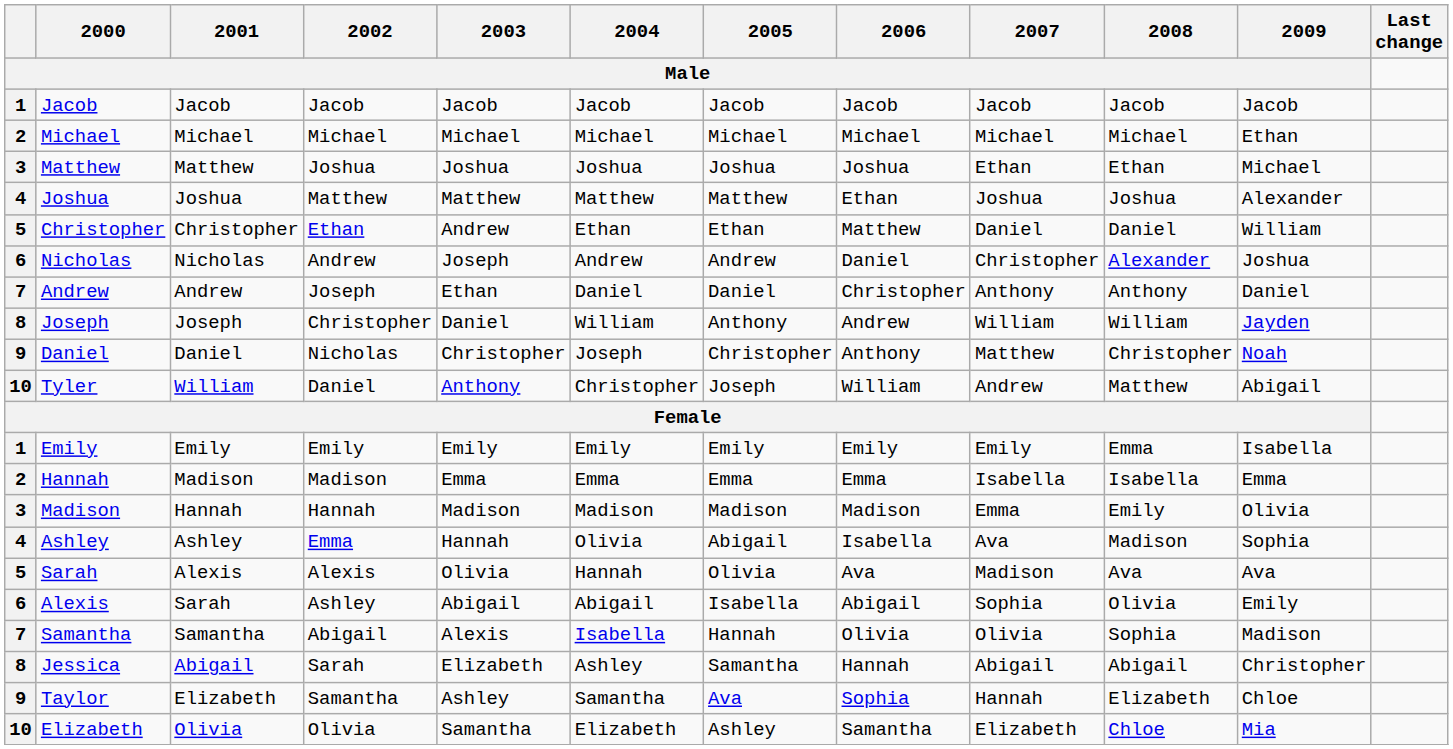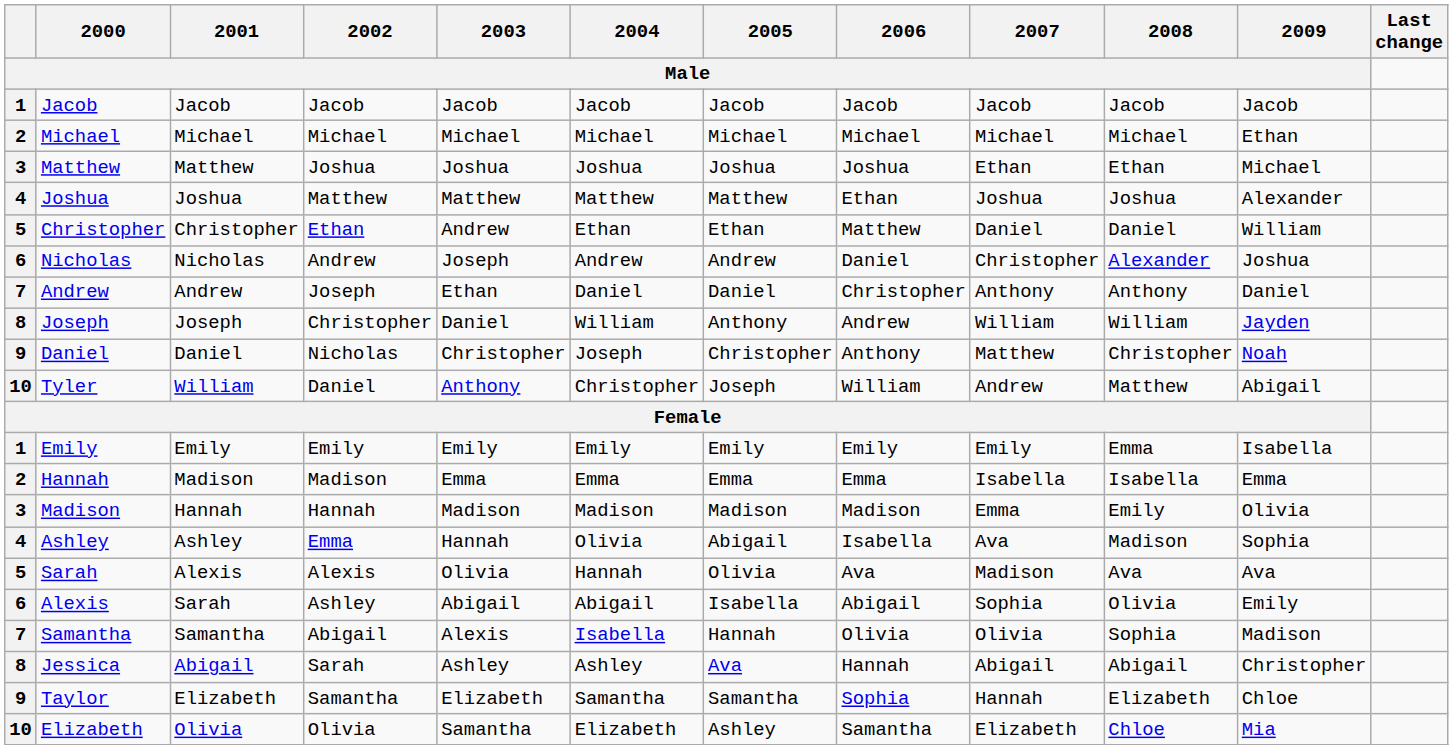Jessica | 2003: Elizabeth -> Ashley
Jessica | 2005: Samantha -> Ava
Taylor | 2003: Ashley -> Elizabeth
Taylor | 2005: Ava -> Samantha
